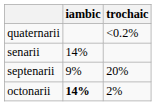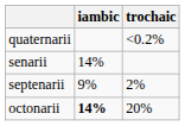septenarii | trochaic: 20% -> 2%
octonarii | trochaic: 2% -> 20%
